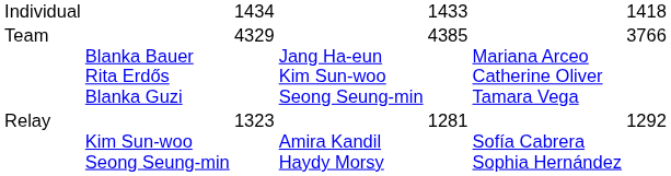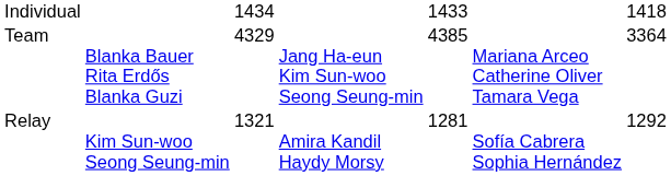Team | column 7: 3766 -> 3364
Relay | column 3: 1323 -> 1321
